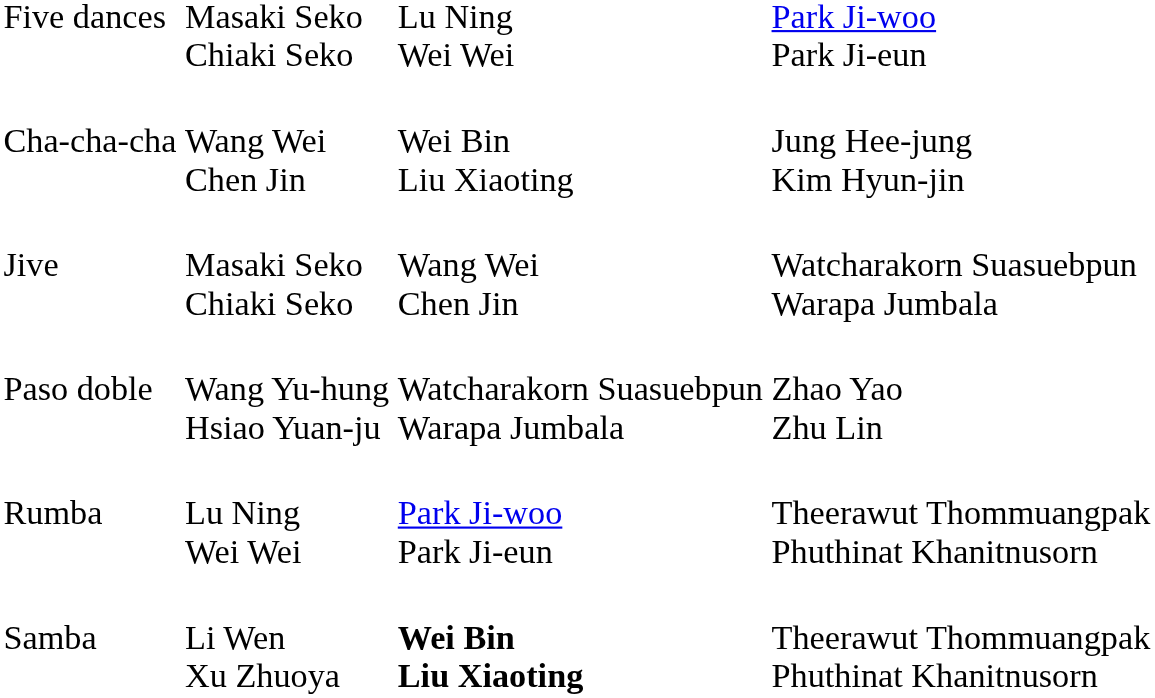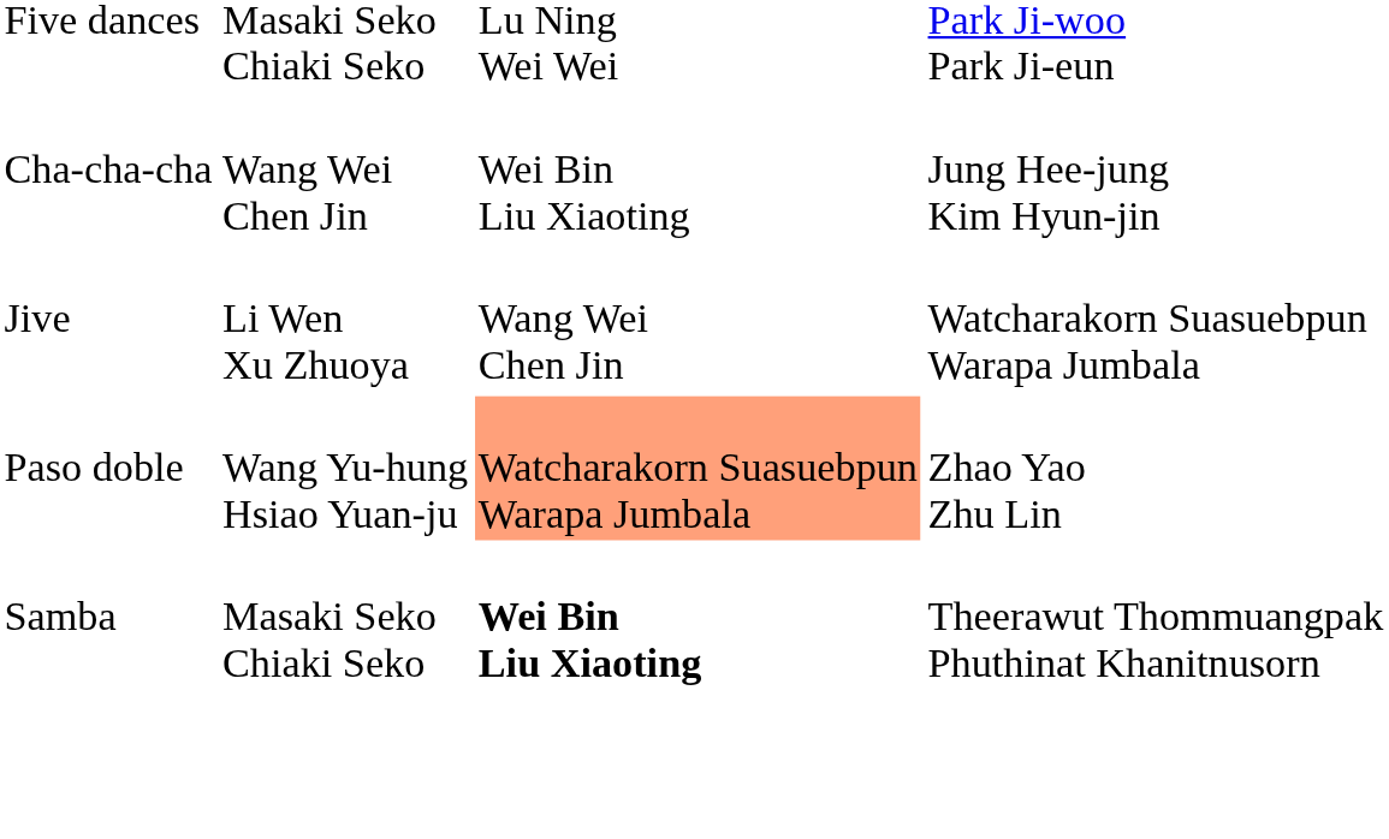Jive | column 2: Masaki Seko Chiaki Seko -> Li Wen Xu Zhuoya
Paso doble | column 3: no background -> lightsalmon background
- row: Rumba | Lu Ning Wei Wei | Park Ji-woo Park Ji-eun | Theerawut Thommuangpak Phuthinat Khanitnusorn
Samba | column 2: Li Wen Xu Zhuoya -> Masaki Seko Chiaki Seko
